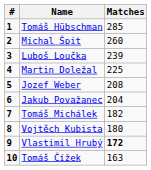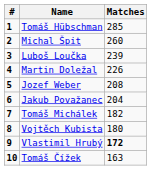Martin Doležal | Matches: 225 -> 226
